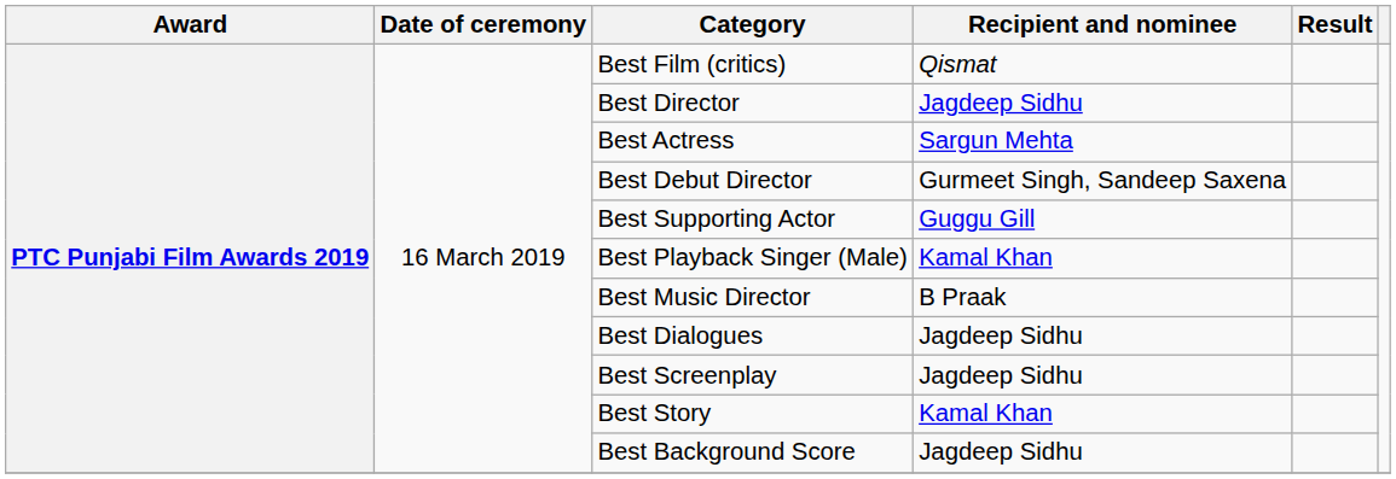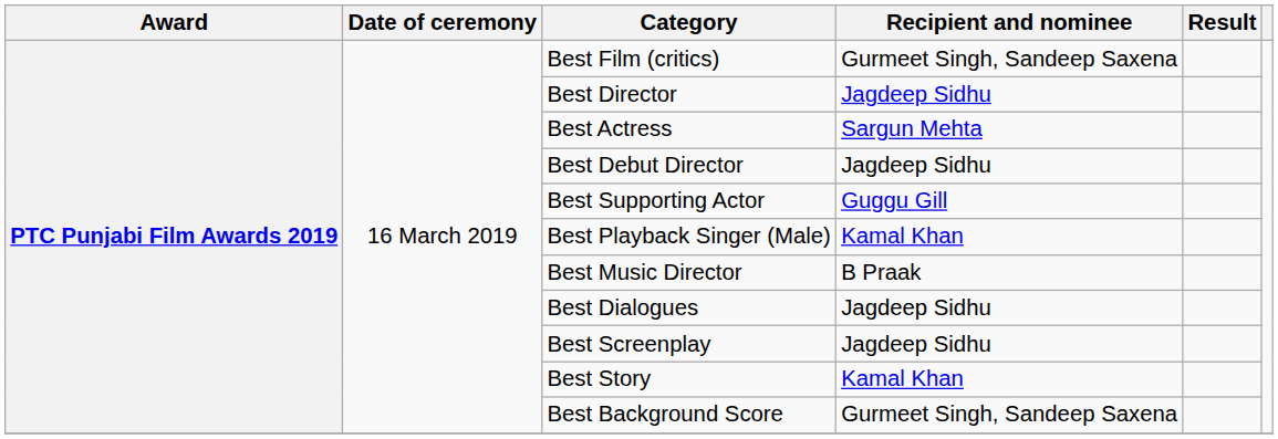Best Film (critics) | Recipient and nominee: Qismat -> Gurmeet Singh, Sandeep Saxena
Best Debut Director | Recipient and nominee: Gurmeet Singh, Sandeep Saxena -> Jagdeep Sidhu
Best Background Score | Recipient and nominee: Jagdeep Sidhu -> Gurmeet Singh, Sandeep Saxena
